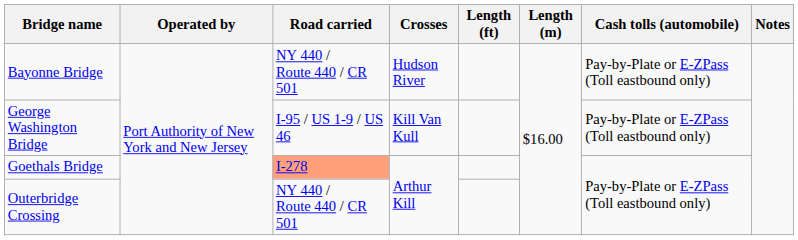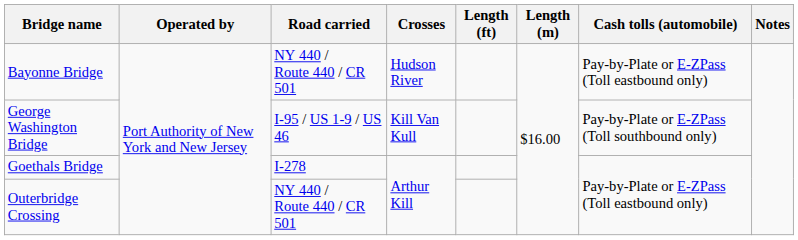George Washington Bridge | Cash tolls (automobile): Pay-by-Plate or E-ZPass (Toll eastbound only) -> Pay-by-Plate or E-ZPass (Toll southbound only)
Goethals Bridge | Road carried: lightsalmon background -> no background
